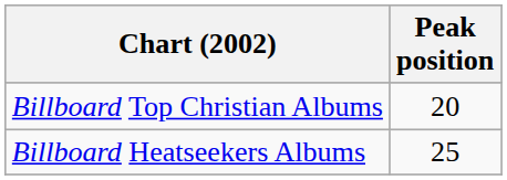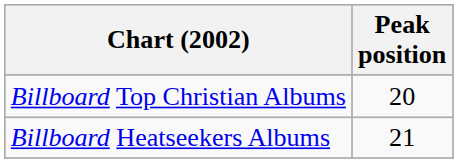Billboard Heatseekers Albums | Peak position: 25 -> 21
